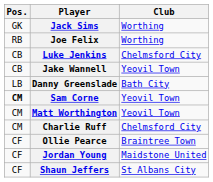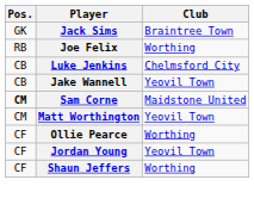Jack Sims | Club: Worthing -> Braintree Town
- row: LB | Danny Greenslade | Bath City
Sam Corne | Club: Yeovil Town -> Maidstone United
- row: CM | Charlie Ruff | Chelmsford City
Ollie Pearce | Club: Braintree Town -> Worthing
Jordan Young | Club: Maidstone United -> Yeovil Town
Shaun Jeffers | Club: St Albans City -> Worthing
